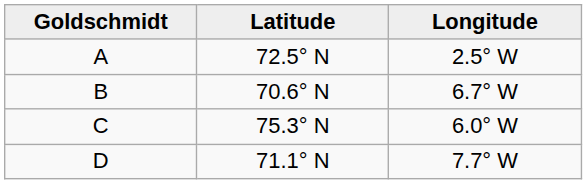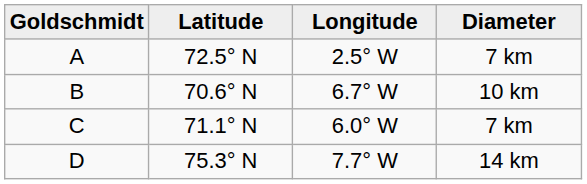+ column: Diameter | 7 km | 10 km | 7 km | 14 km
C | Latitude: 75.3° N -> 71.1° N
D | Latitude: 71.1° N -> 75.3° N
